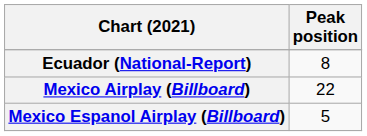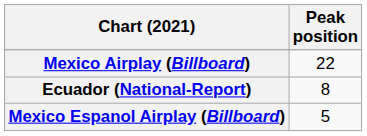rows swapped: Ecuador (National-Report) <-> Mexico Airplay (Billboard)
